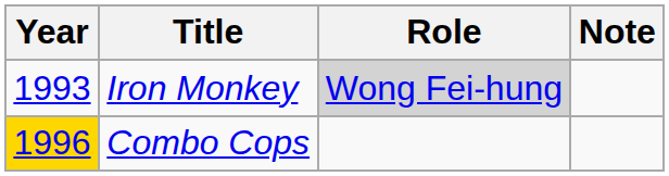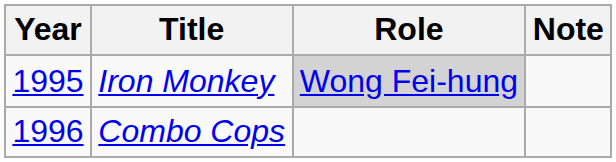Iron Monkey | Year: 1993 -> 1995
Combo Cops | Year: gold background -> no background
